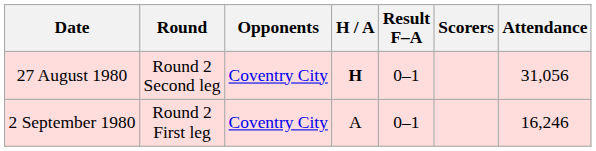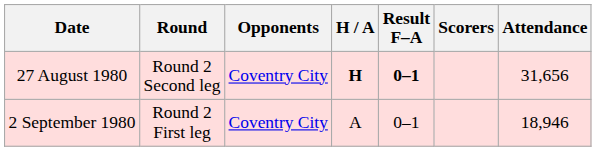27 August 1980 | Result F–A: normal -> bold
27 August 1980 | Attendance: 31,056 -> 31,656
2 September 1980 | Attendance: 16,246 -> 18,946
